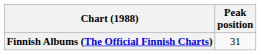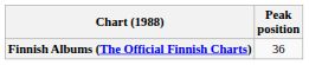Finnish Albums (The Official Finnish Charts) | Peak position: 31 -> 36
